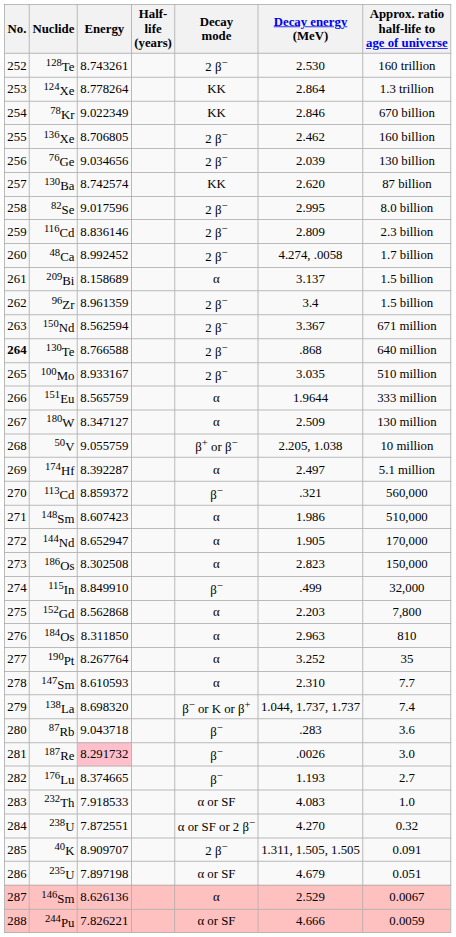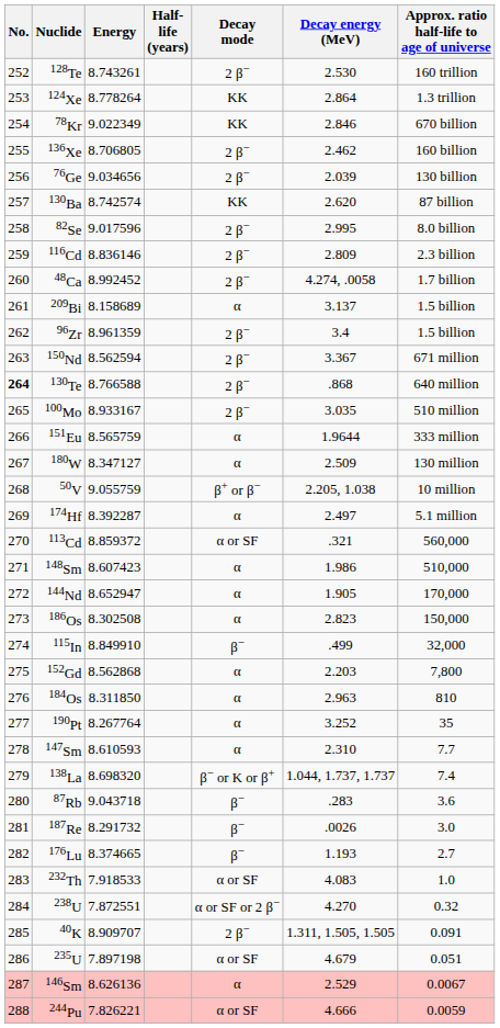113Cd | Decay mode: β− -> α or SF
187Re | Energy: pink background -> no background
